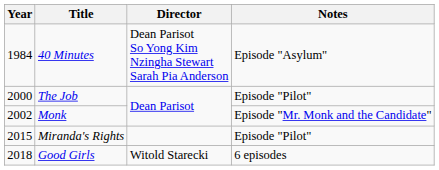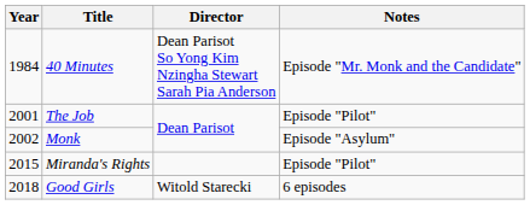40 Minutes | Notes: Episode "Asylum" -> Episode "Mr. Monk and the Candidate"
The Job | Year: 2000 -> 2001
Monk | Notes: Episode "Mr. Monk and the Candidate" -> Episode "Asylum"
